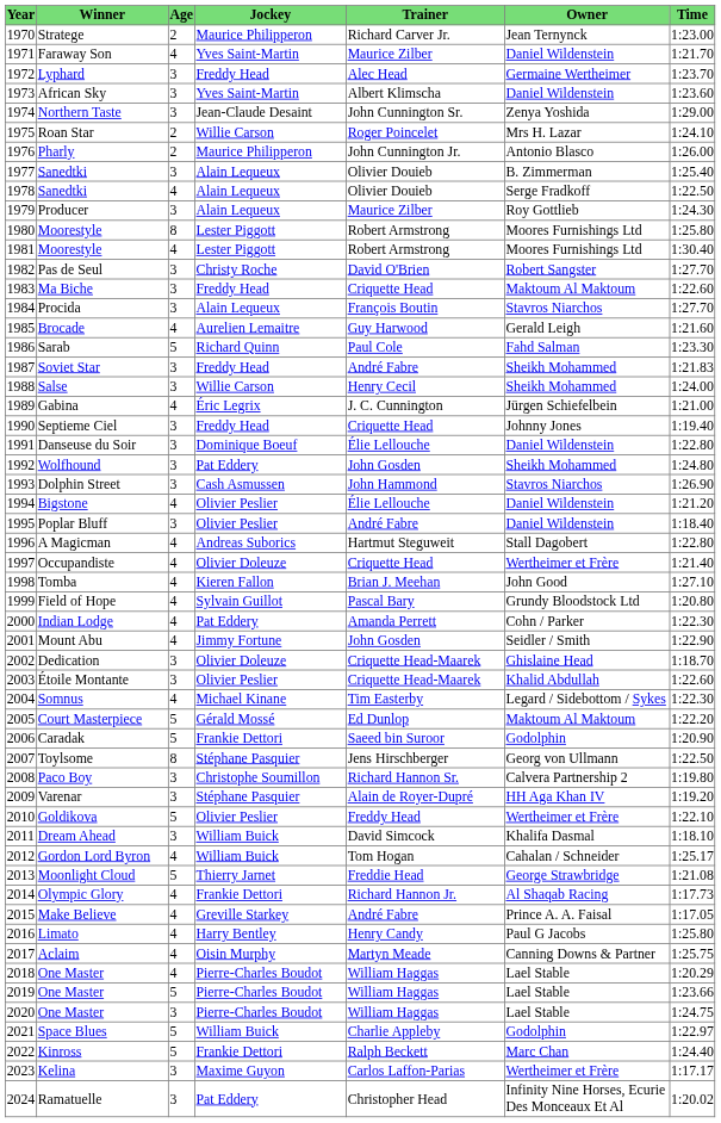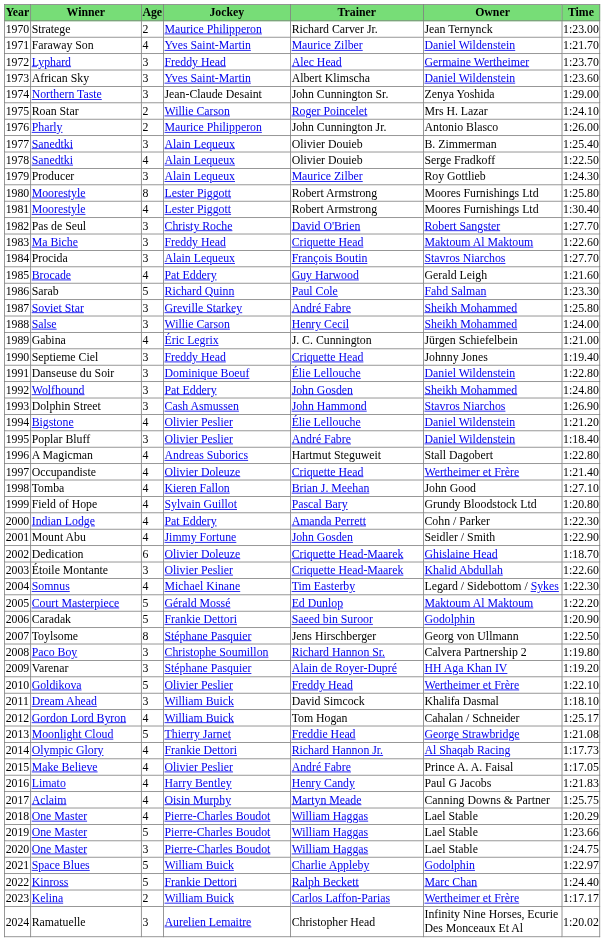Brocade | Jockey: Aurelien Lemaitre -> Pat Eddery
Soviet Star | Jockey: Freddy Head -> Greville Starkey
Soviet Star | Time: 1:21.83 -> 1:25.80
Dedication | Age: 3 -> 6
Make Believe | Jockey: Greville Starkey -> Olivier Peslier
Limato | Time: 1:25.80 -> 1:21.83
Kelina | Age: 3 -> 2
Kelina | Jockey: Maxime Guyon -> William Buick
Ramatuelle | Jockey: Pat Eddery -> Aurelien Lemaitre
